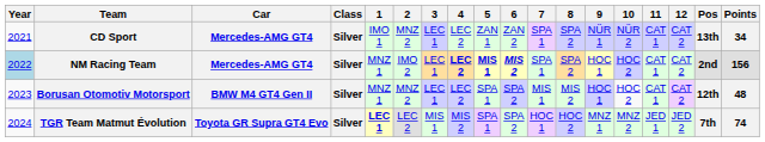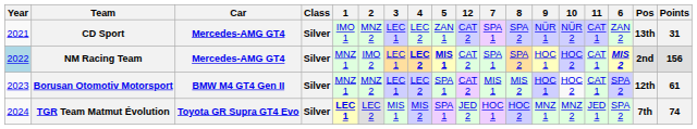columns swapped: 6 <-> 12
CD Sport | Points: 34 -> 31
Borusan Otomotiv Motorsport | Points: 48 -> 61
